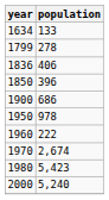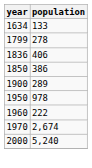1850 | population: 396 -> 386
1900 | population: 686 -> 289
- row: 1980 | 5,423
